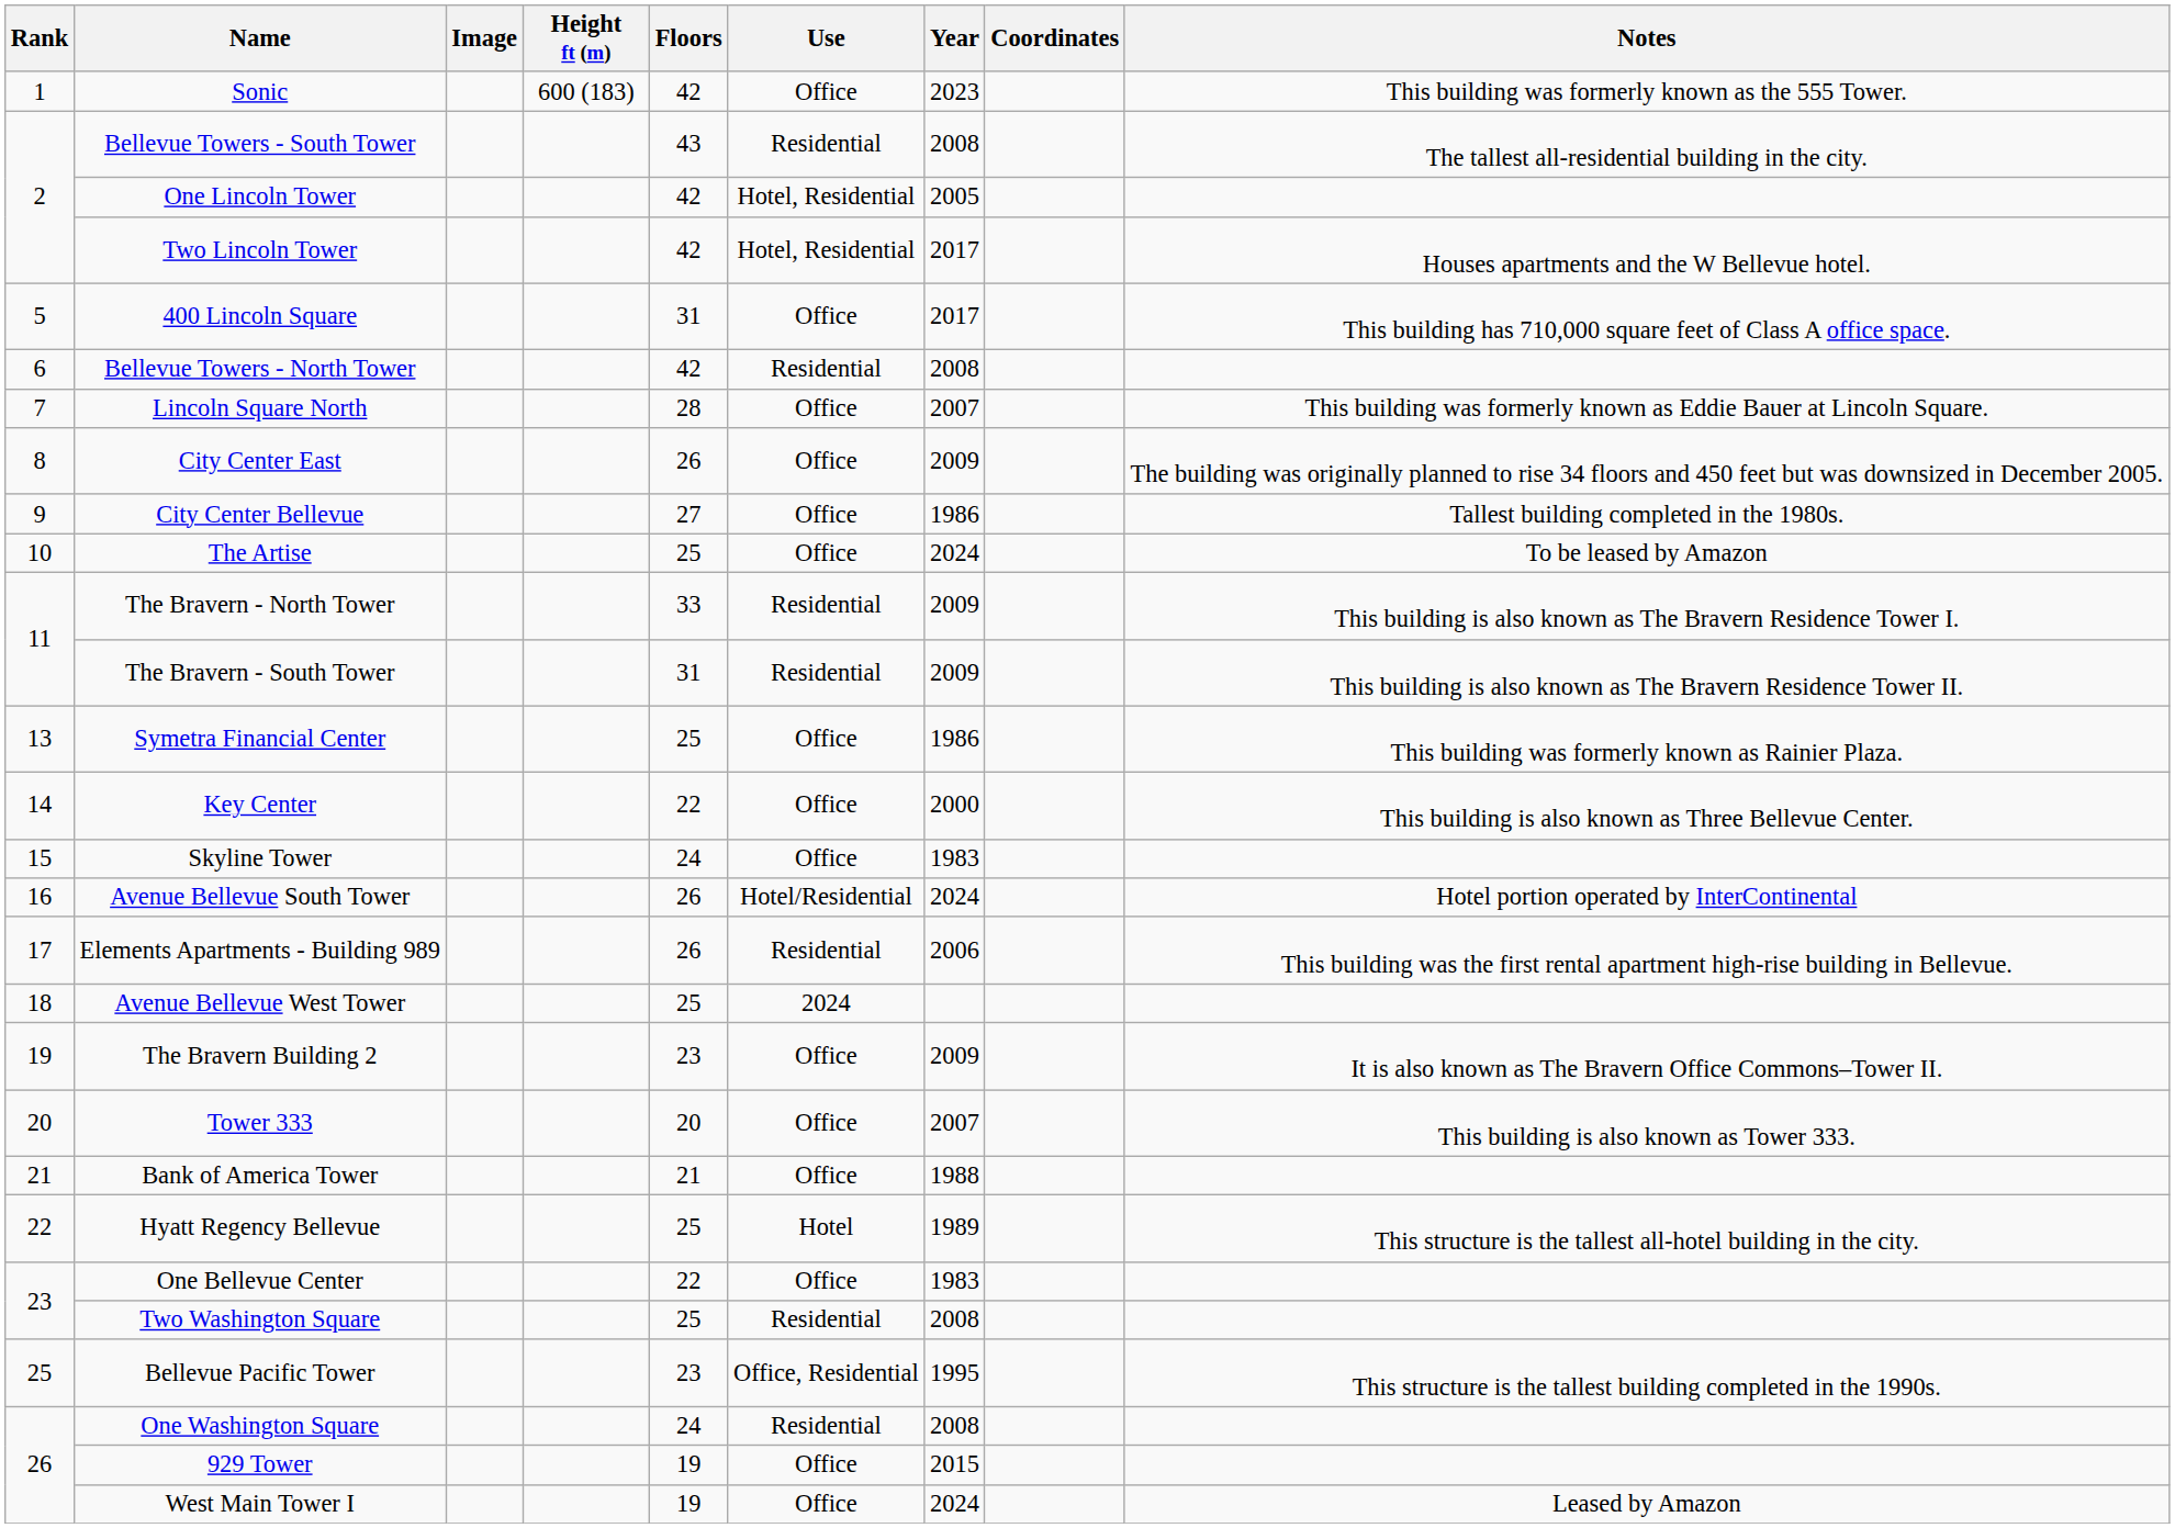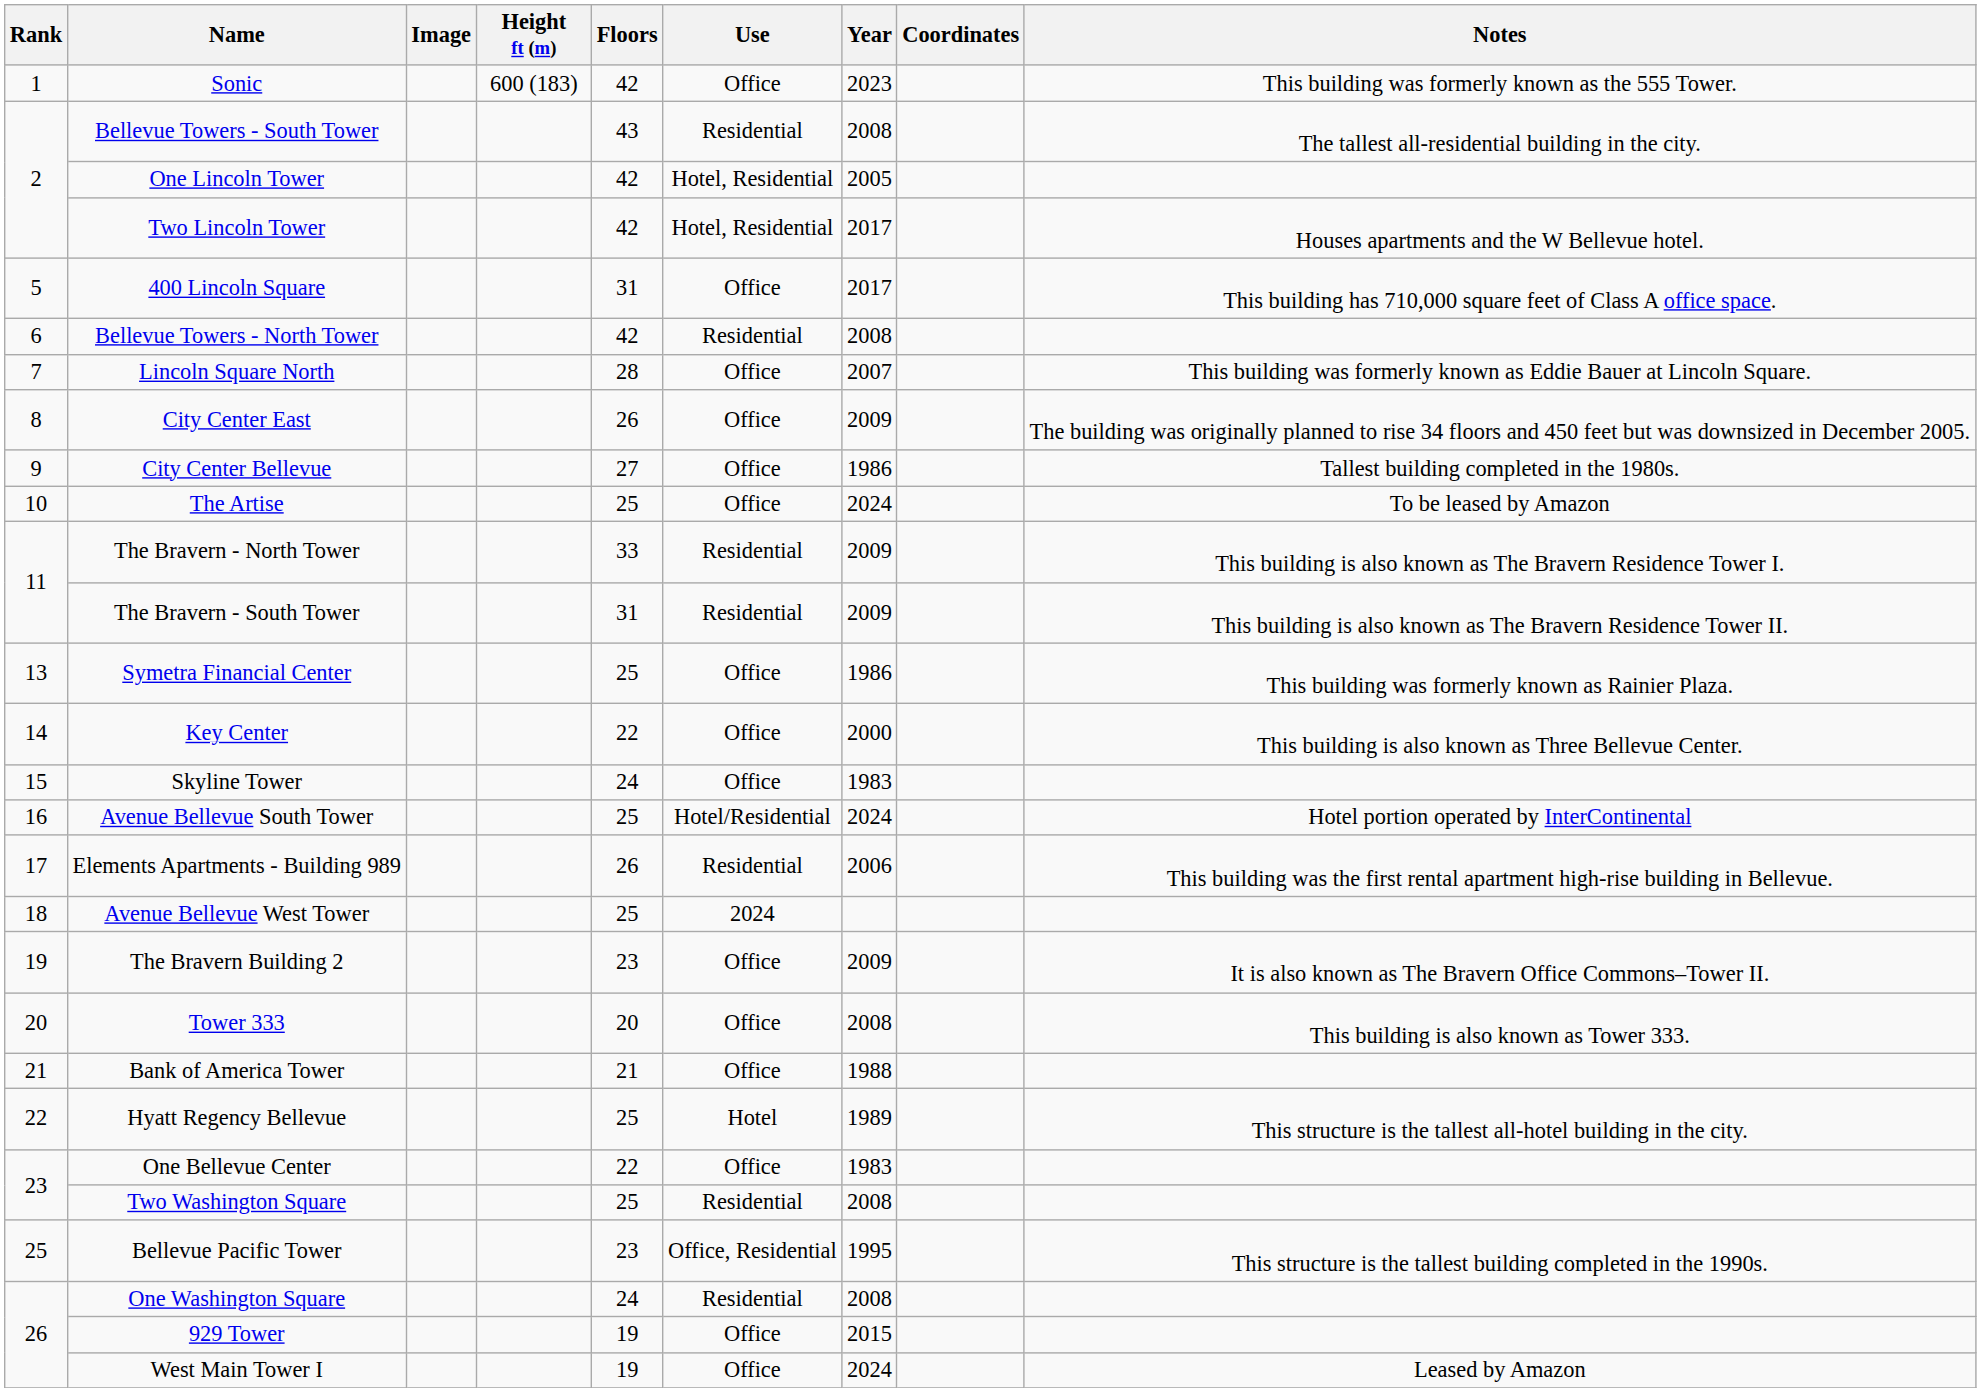Avenue Bellevue South Tower | Floors: 26 -> 25
Tower 333 | Year: 2007 -> 2008
